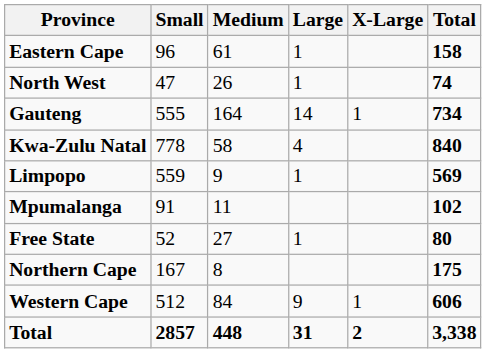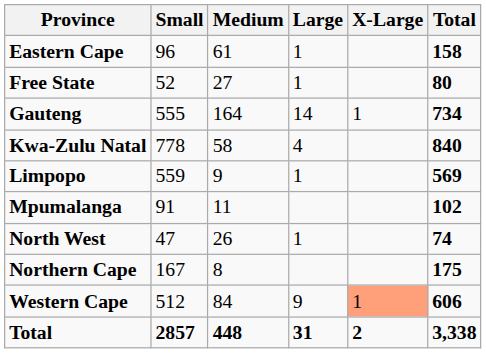rows swapped: Free State <-> North West
Western Cape | X-Large: no background -> lightsalmon background
